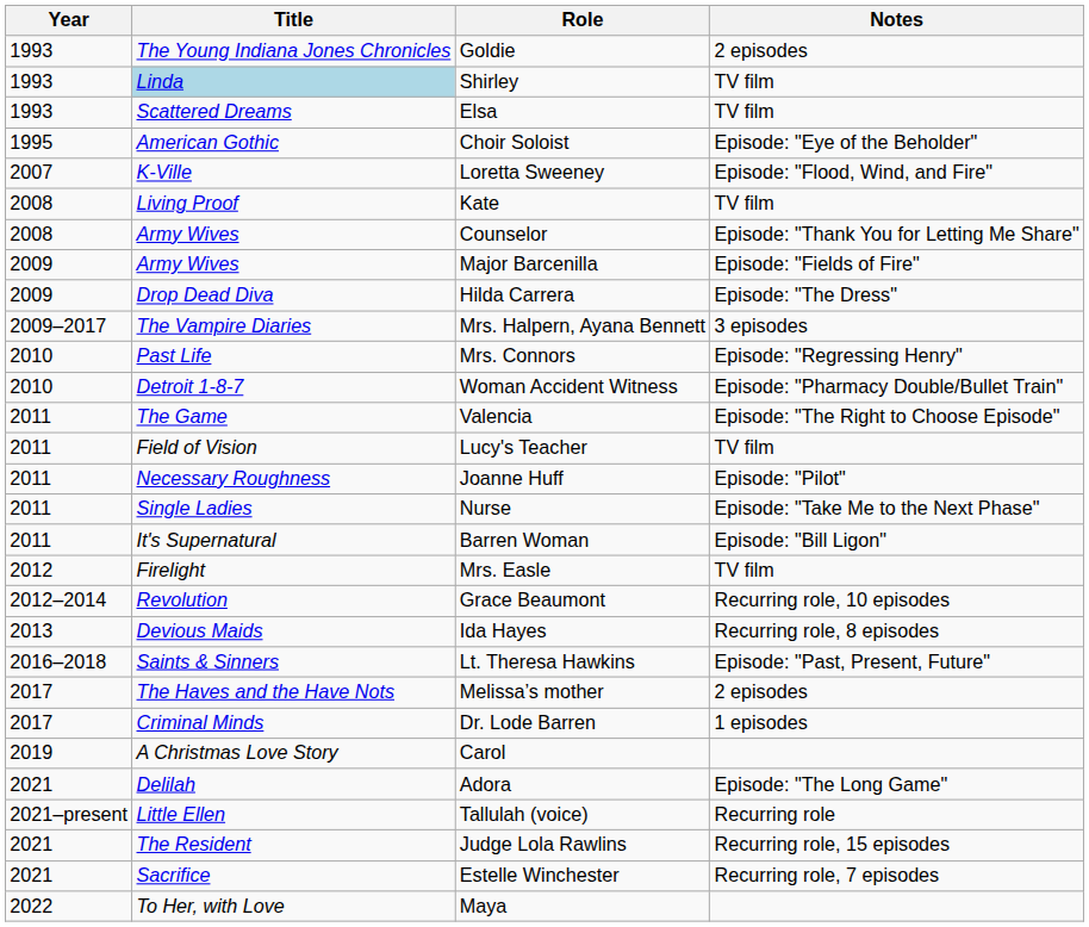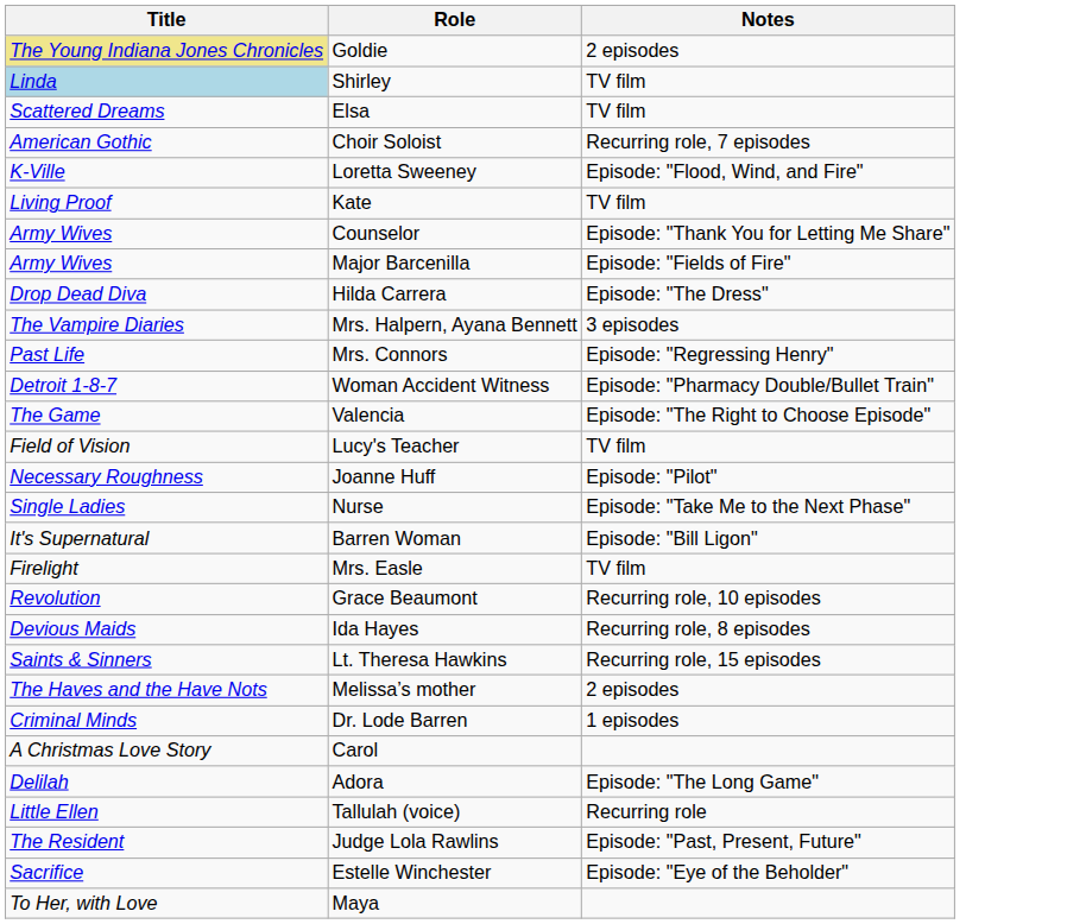- column: Year | 1993 | 1993 | 1993 | 1995 | 2007 | 2008 | 2008 | 2009 | 2009 | 2009–2017 | 2010 | 2010 | 2011 | 2011 | 2011 | 2011 | 2011 | 2012 | 2012–2014 | 2013 | 2016–2018 | 2017 | 2017 | 2019 | 2021 | 2021–present | 2021 | 2021 | 2022
Goldie | Title: no background -> khaki background
Choir Soloist | Notes: Episode: "Eye of the Beholder" -> Recurring role, 7 episodes
Lt. Theresa Hawkins | Notes: Episode: "Past, Present, Future" -> Recurring role, 15 episodes
Judge Lola Rawlins | Notes: Recurring role, 15 episodes -> Episode: "Past, Present, Future"
Estelle Winchester | Notes: Recurring role, 7 episodes -> Episode: "Eye of the Beholder"
